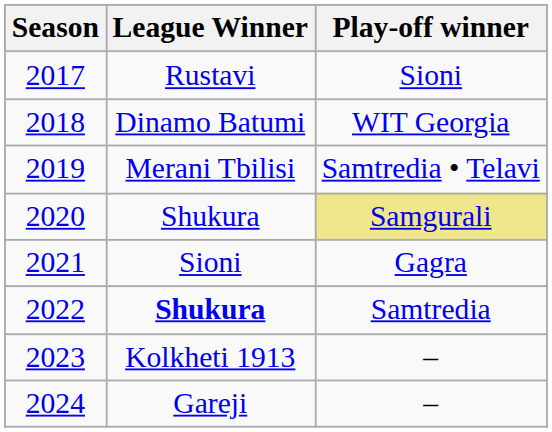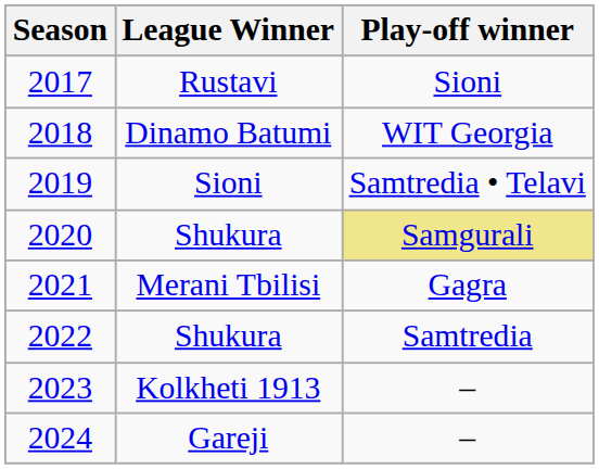2019 | League Winner: Merani Tbilisi -> Sioni
2021 | League Winner: Sioni -> Merani Tbilisi
2022 | League Winner: bold -> normal
